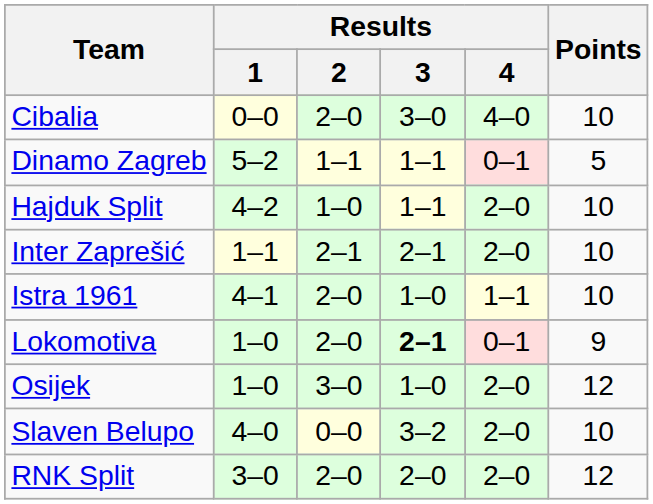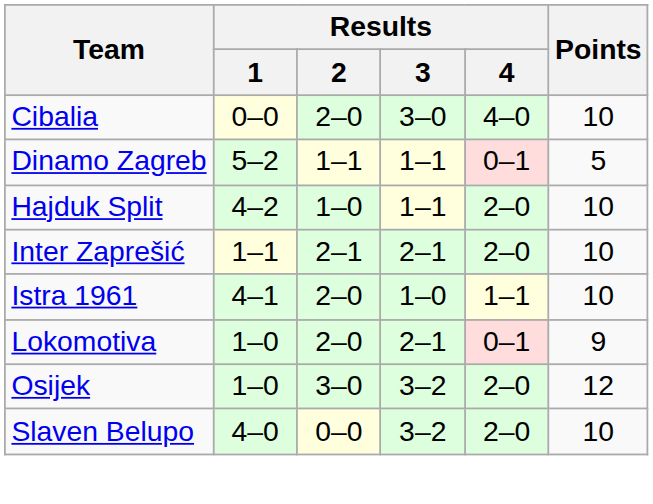Lokomotiva | Results / 3: bold -> normal
Osijek | Results / 3: 1–0 -> 3–2
- row: RNK Split | 3–0 | 2–0 | 2–0 | 2–0 | 12
